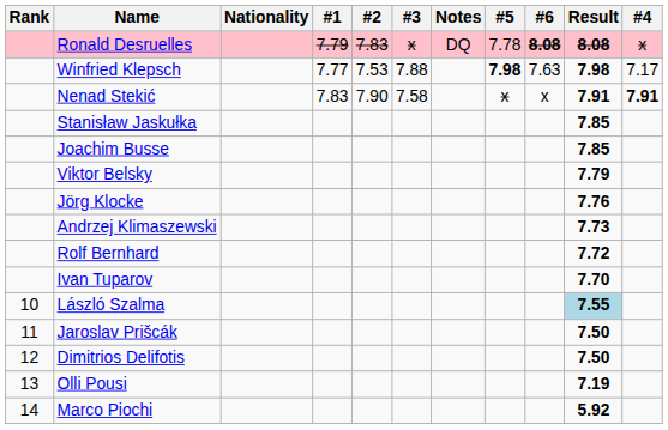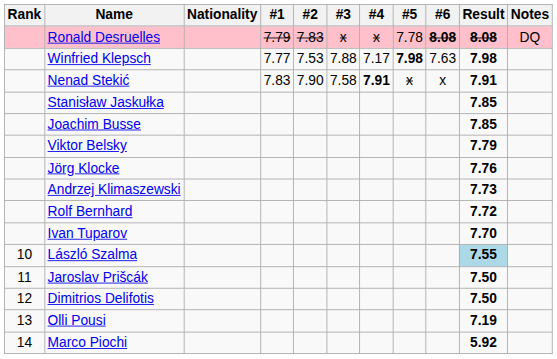columns swapped: #4 <-> Notes
